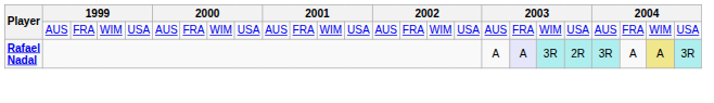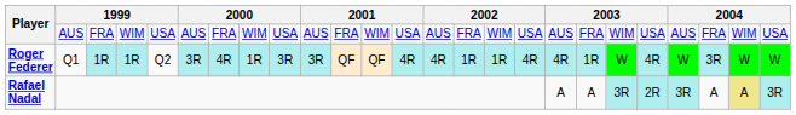+ row: Roger Federer | Q1 | 1R | 1R | Q2 | 3R | 4R | 1R | 3R | 3R | QF | QF | 4R | 4R | 1R | 1R | 4R | 4R | 1R | W | 4R | W | 3R | W | W
Rafael Nadal | column 19: lavender background -> no background
